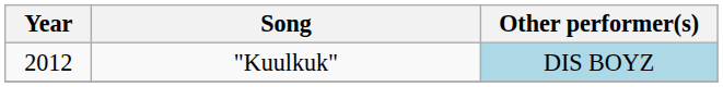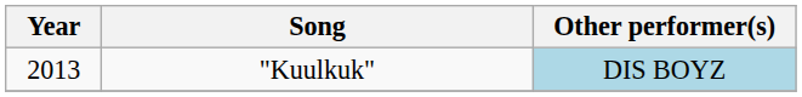"Kuulkuk" | Year: 2012 -> 2013
